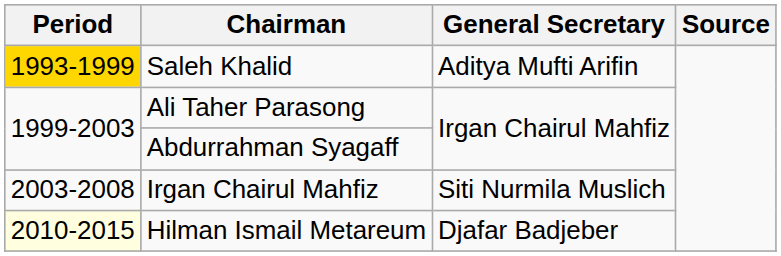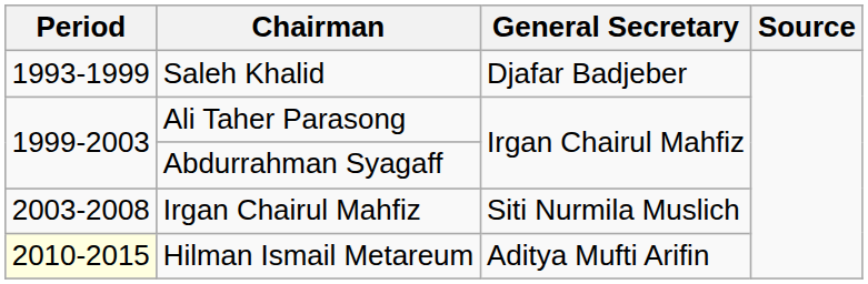Saleh Khalid | Period: gold background -> no background
Saleh Khalid | General Secretary: Aditya Mufti Arifin -> Djafar Badjeber
Hilman Ismail Metareum | General Secretary: Djafar Badjeber -> Aditya Mufti Arifin
